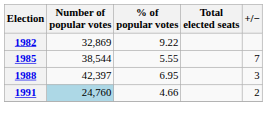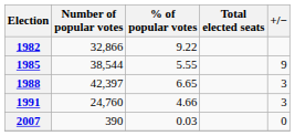1982 | Number of popular votes: 32,869 -> 32,866
1985 | +/−: 7 -> 9
1988 | % of popular votes: 6.95 -> 6.65
1991 | Number of popular votes: lightblue background -> no background
1991 | +/−: 2 -> 3
+ row: 2007 | 390 | 0.03 | 0
